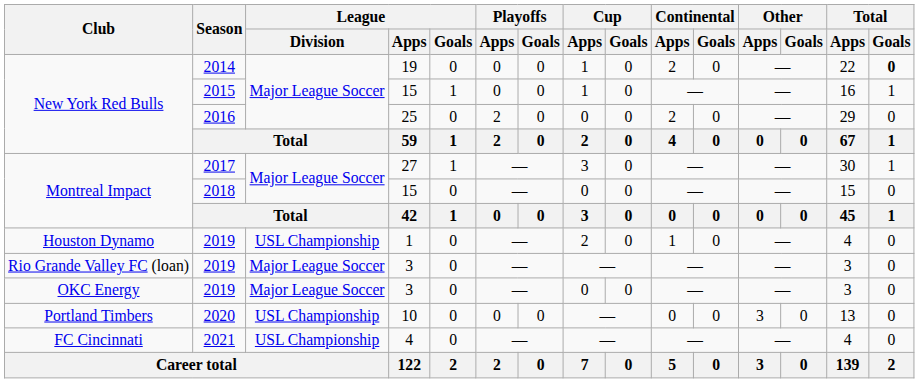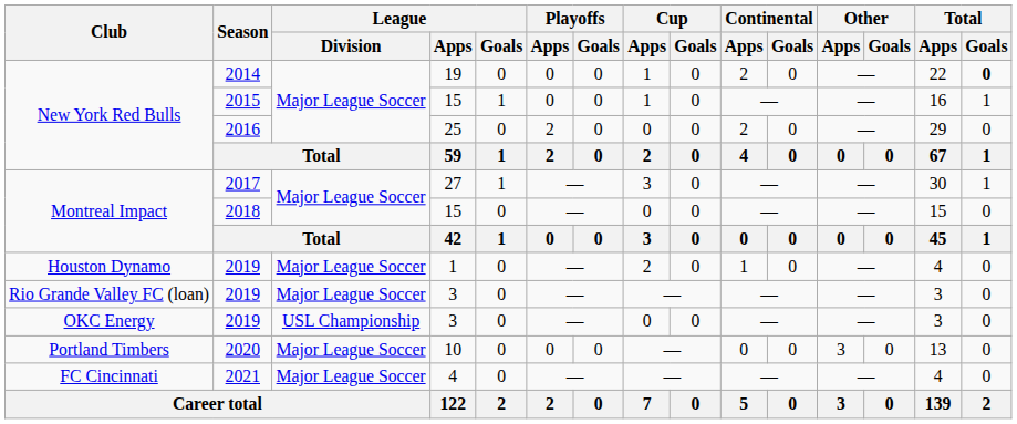Houston Dynamo / 2019 | League / Division: USL Championship -> Major League Soccer
OKC Energy / 2019 | League / Division: Major League Soccer -> USL Championship
2020 | League / Division: USL Championship -> Major League Soccer
2021 | League / Division: USL Championship -> Major League Soccer
